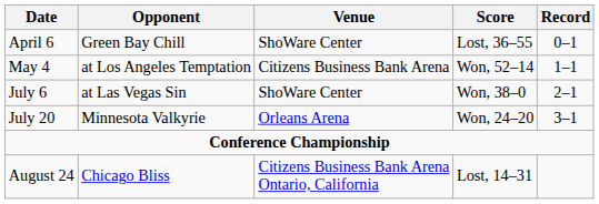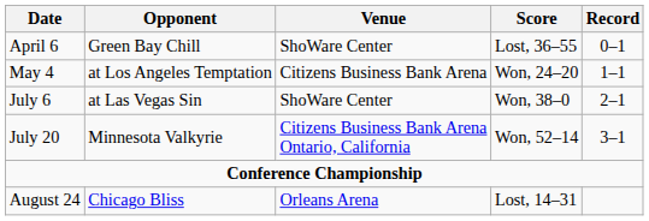May 4 | Score: Won, 52–14 -> Won, 24–20
July 20 | Venue: Orleans Arena -> Citizens Business Bank Arena Ontario, California
July 20 | Score: Won, 24–20 -> Won, 52–14
August 24 | Venue: Citizens Business Bank Arena Ontario, California -> Orleans Arena
